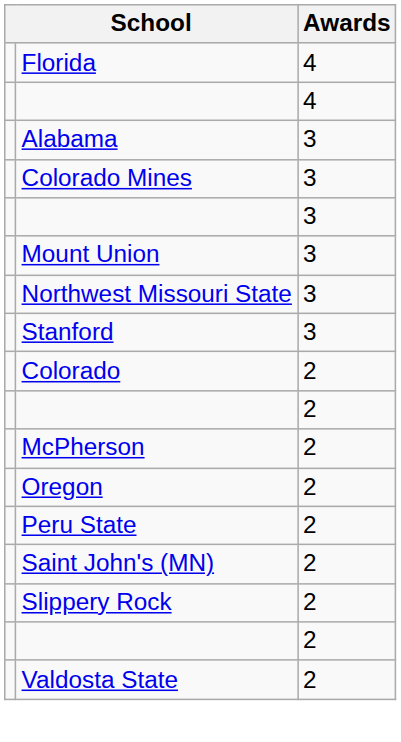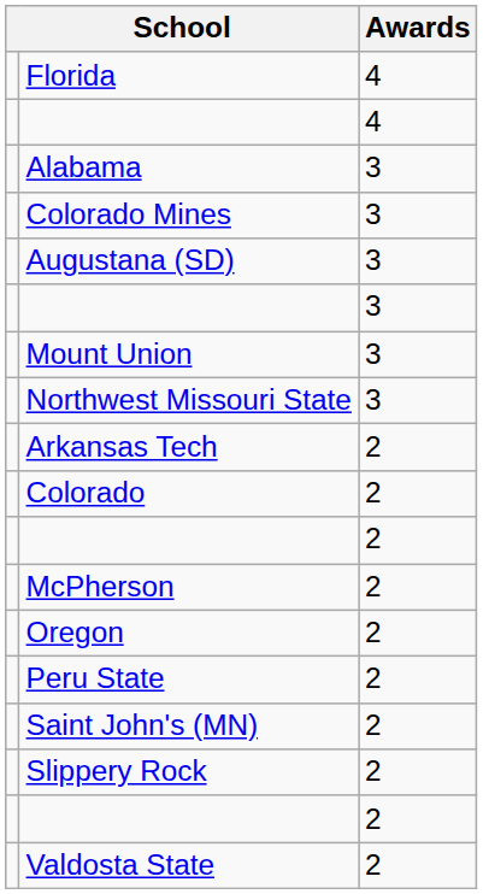+ row: Augustana (SD) | 3
- row: Stanford | 3
+ row: Arkansas Tech | 2
